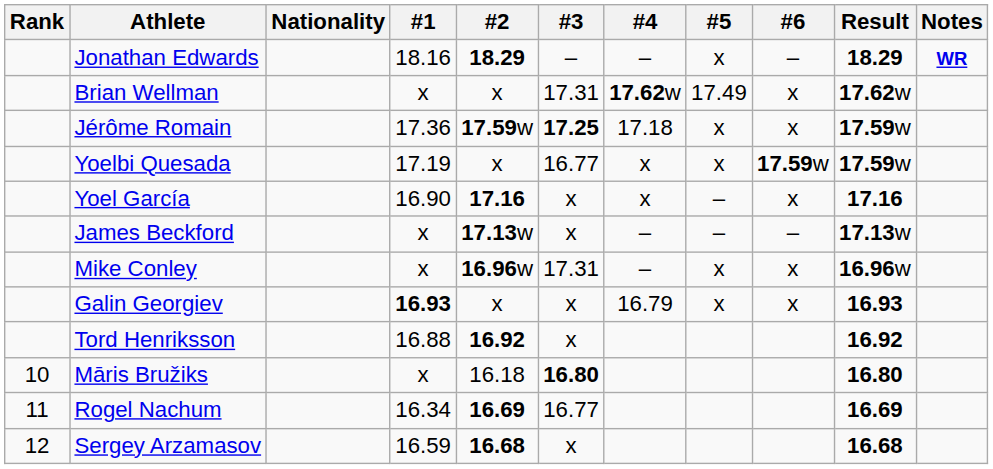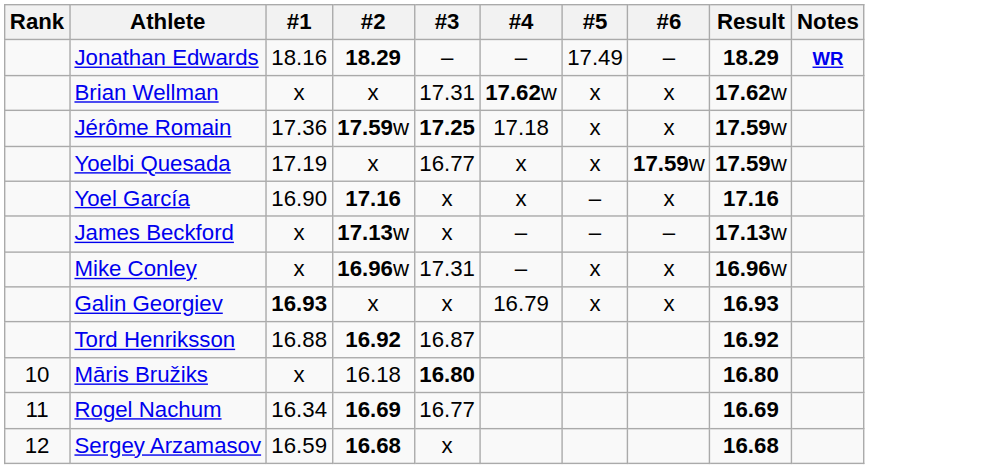- column: Nationality
Jonathan Edwards | #5: x -> 17.49
Brian Wellman | #5: 17.49 -> x
Tord Henriksson | #3: x -> 16.87
